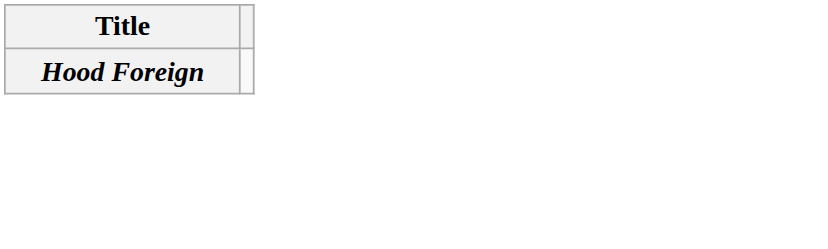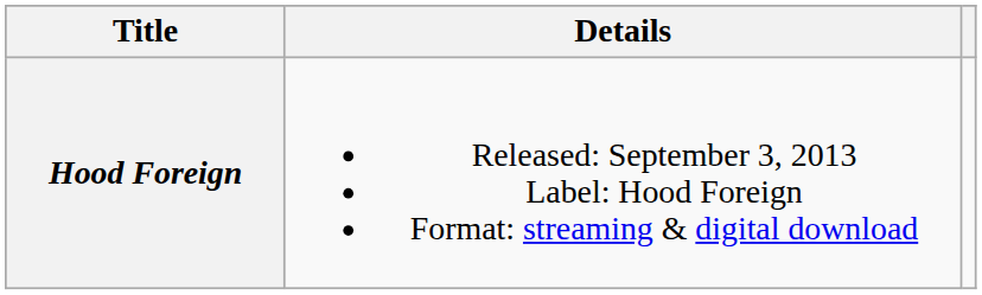+ column: Details | Released: September 3, 2013 Label: Hood Foreign Format: streaming & digital download
